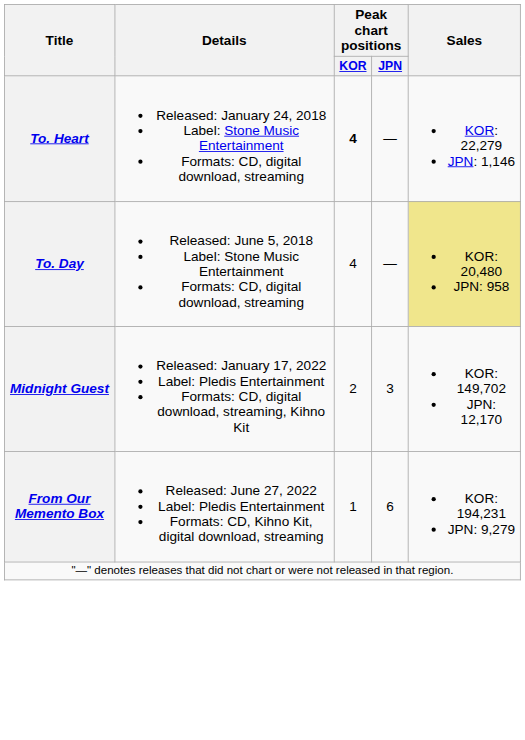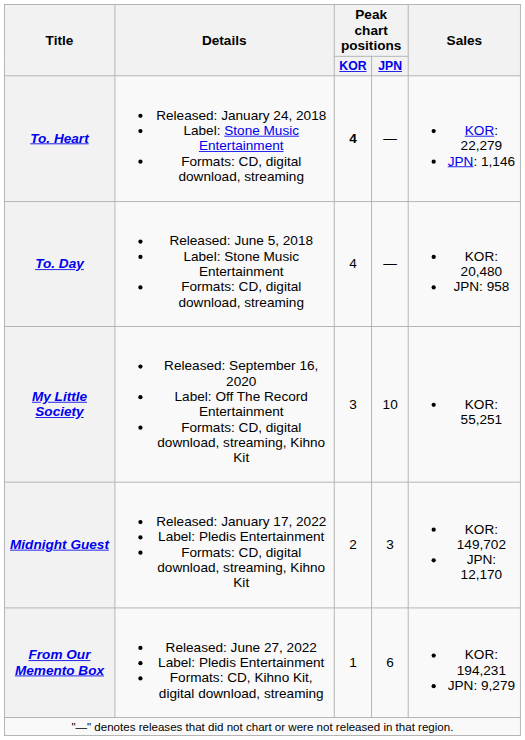To. Day | Sales: khaki background -> no background
+ row: My Little Society | Released: September 16, 2020 Label: Off The Record Entertainment Formats: CD, digital download, streaming, Kihno Kit | 3 | 10 | KOR: 55,251
